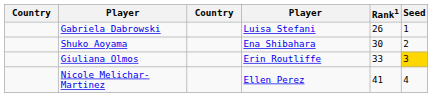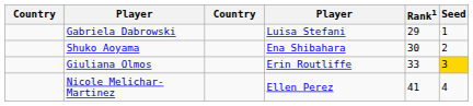Gabriela Dabrowski | Rank1: 26 -> 29
